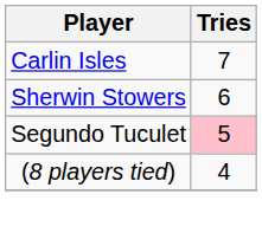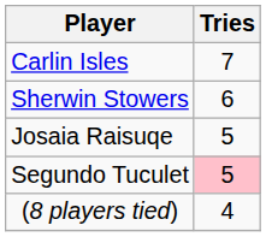+ row: Josaia Raisuqe | 5
